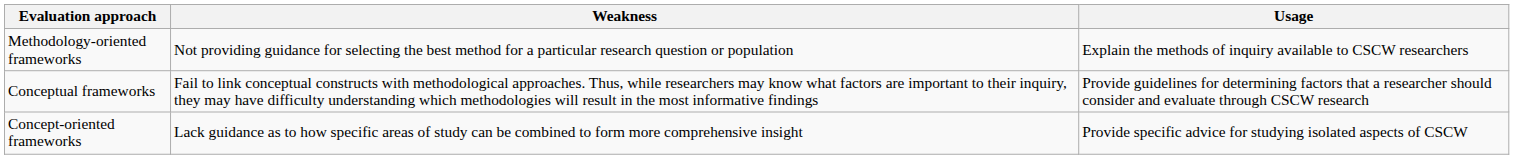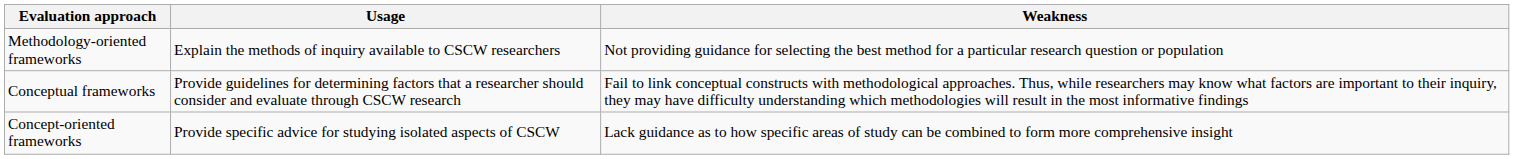columns swapped: Usage <-> Weakness
